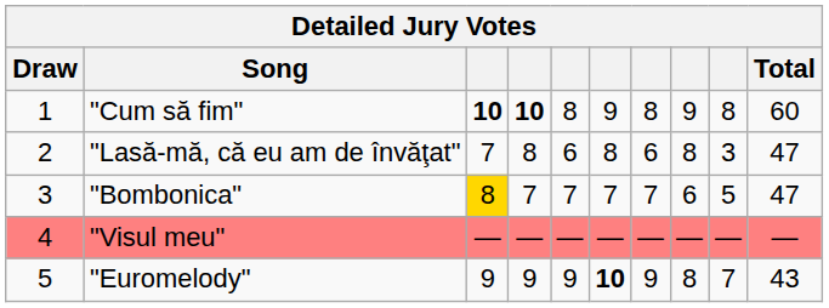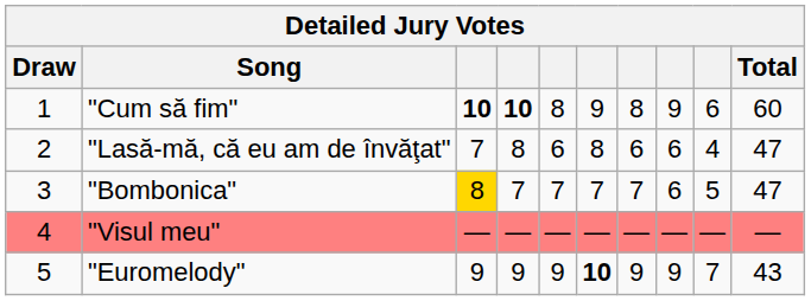"Cum să fim" | column 9: 8 -> 6
"Lasă-mă, că eu am de învăţat" | column 8: 8 -> 6
"Lasă-mă, că eu am de învăţat" | column 9: 3 -> 4
"Euromelody" | column 8: 8 -> 9
